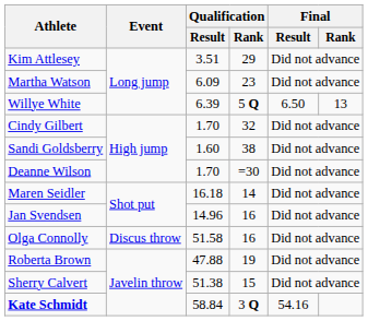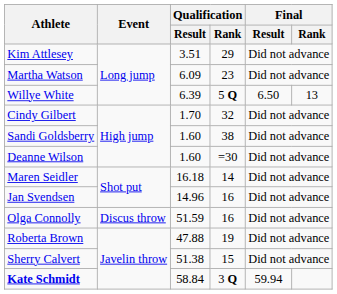Deanne Wilson | Qualification / Result: 1.70 -> 1.60
Olga Connolly | Qualification / Result: 51.58 -> 51.59
Kate Schmidt | Final / Result: 54.16 -> 59.94
